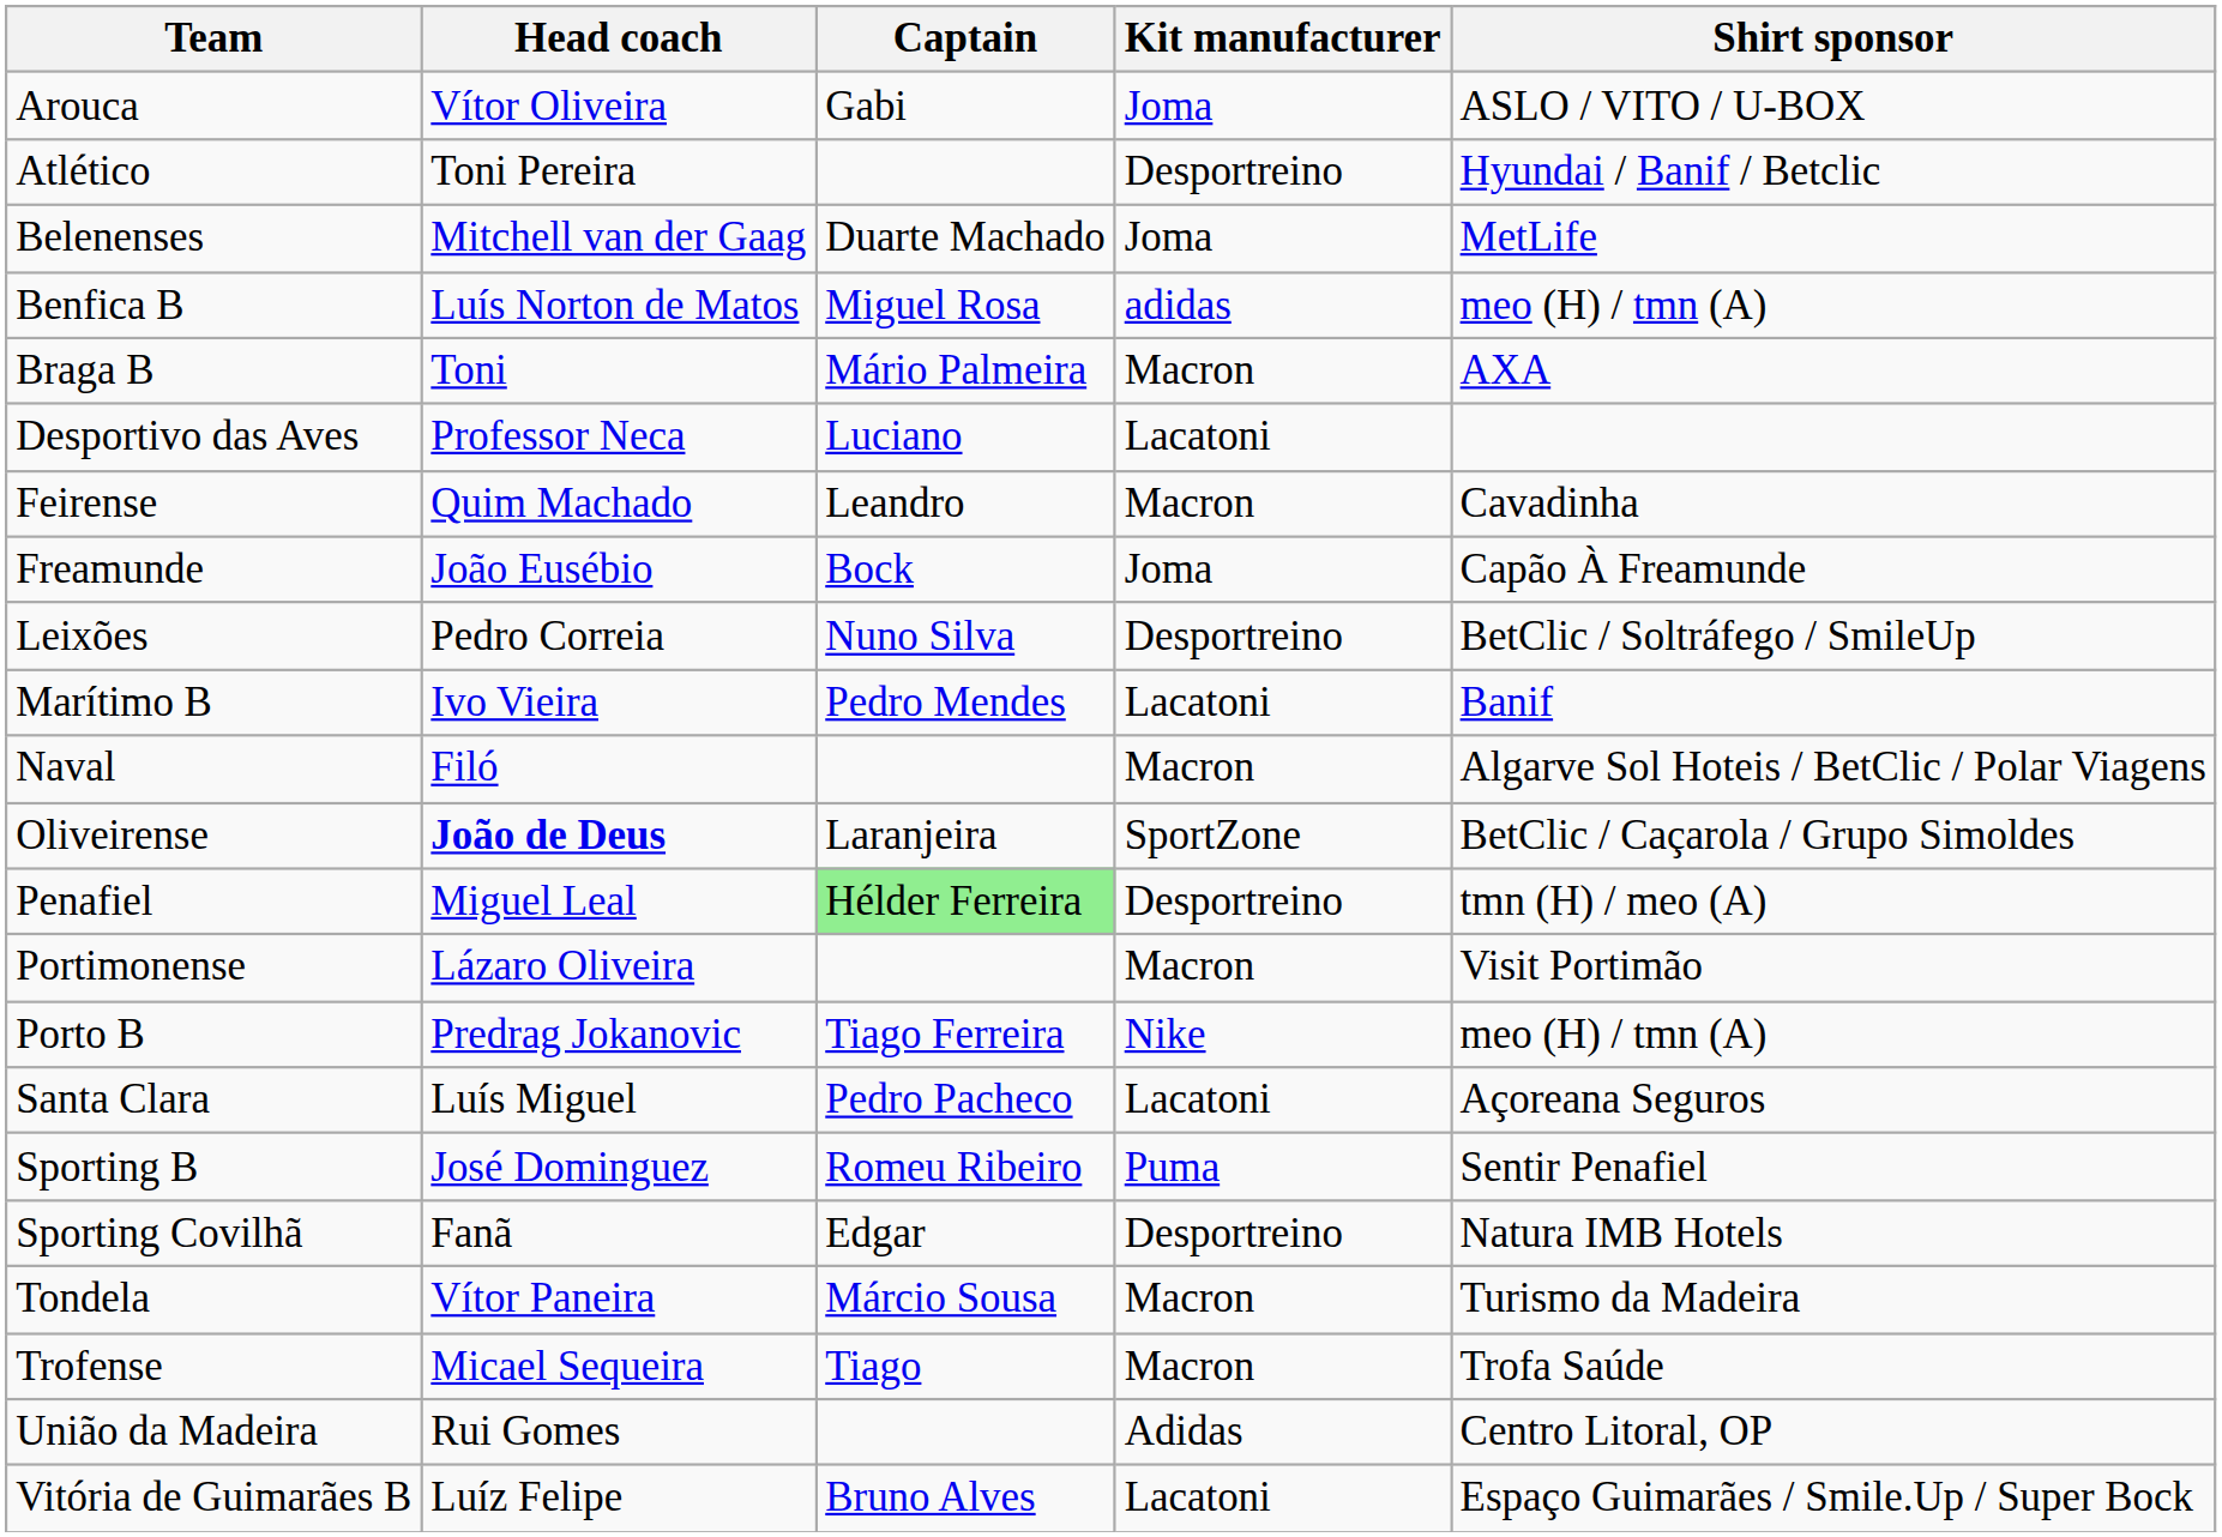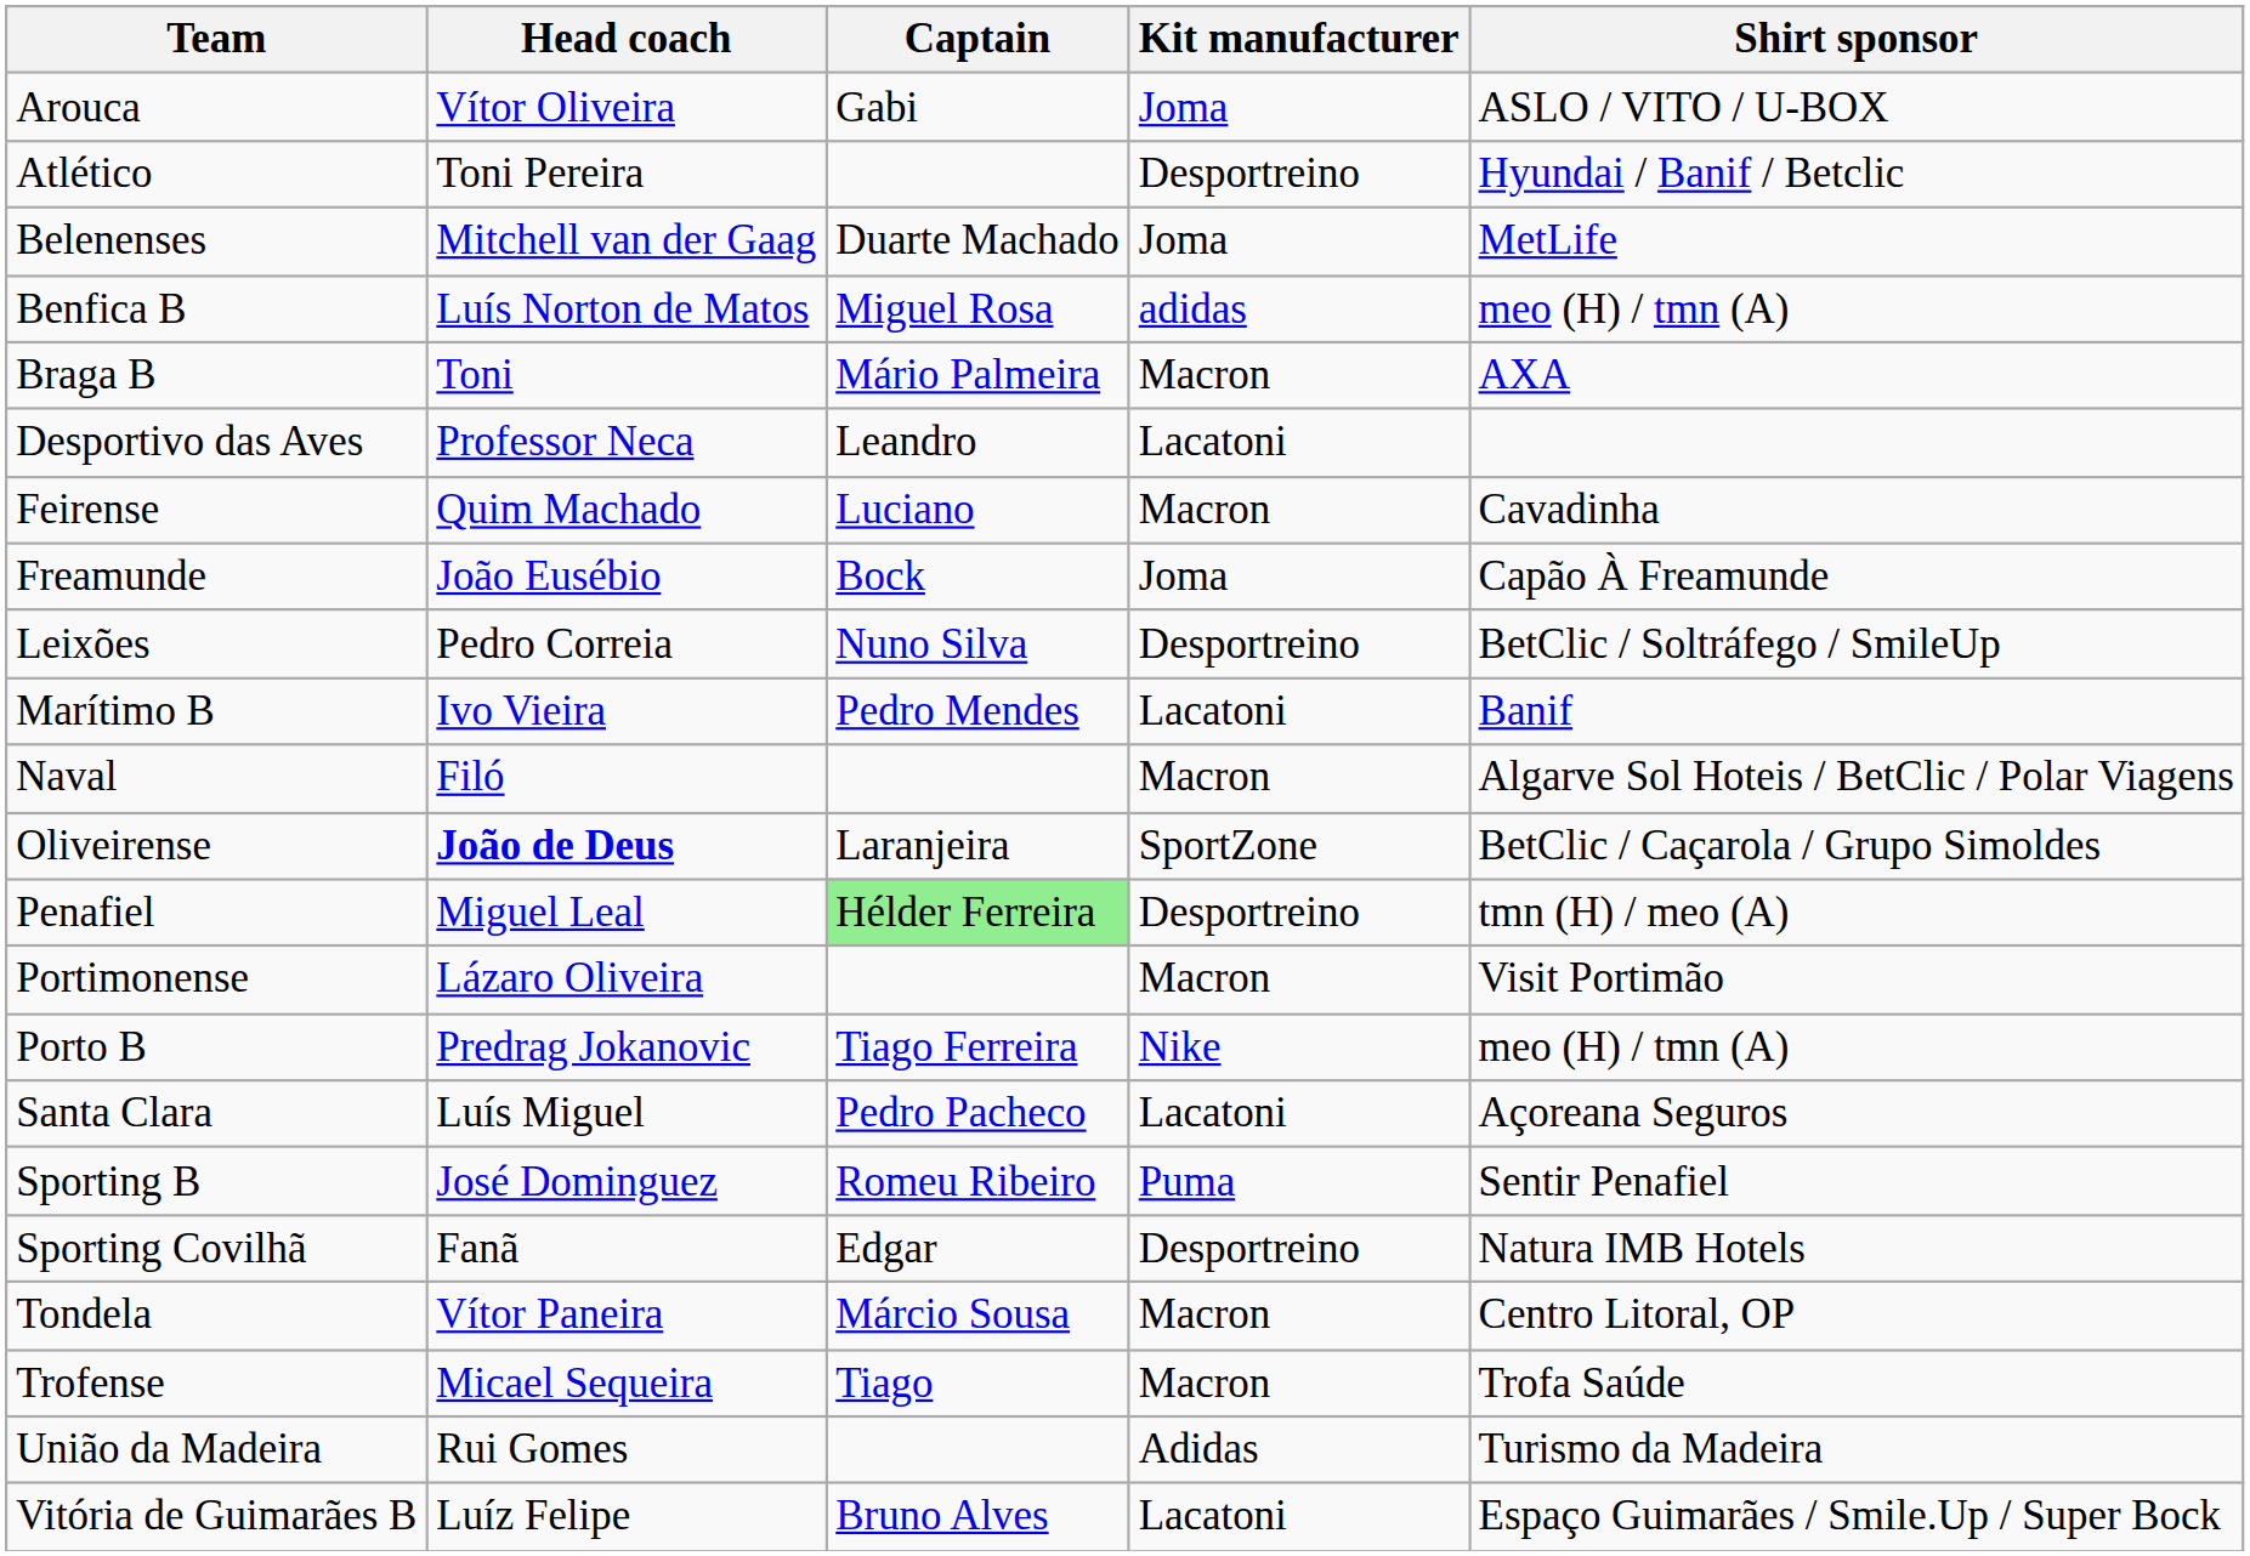Desportivo das Aves | Captain: Luciano -> Leandro
Feirense | Captain: Leandro -> Luciano
Tondela | Shirt sponsor: Turismo da Madeira -> Centro Litoral, OP
União da Madeira | Shirt sponsor: Centro Litoral, OP -> Turismo da Madeira
